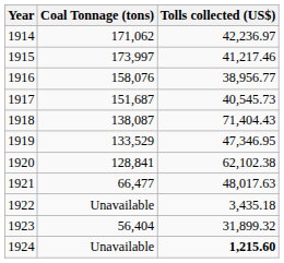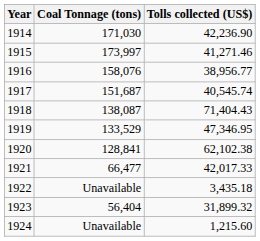1914 | Coal Tonnage (tons): 171,062 -> 171,030
1914 | Tolls collected (US$): 42,236.97 -> 42,236.90
1915 | Tolls collected (US$): 41,217.46 -> 41,271.46
1917 | Tolls collected (US$): 40,545.73 -> 40,545.74
1921 | Tolls collected (US$): 48,017.63 -> 42,017.33
1924 | Tolls collected (US$): bold -> normal
